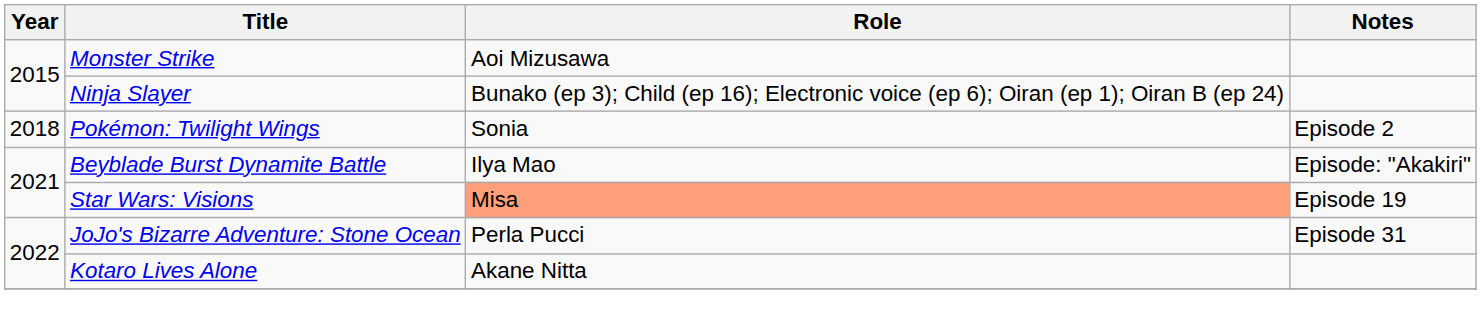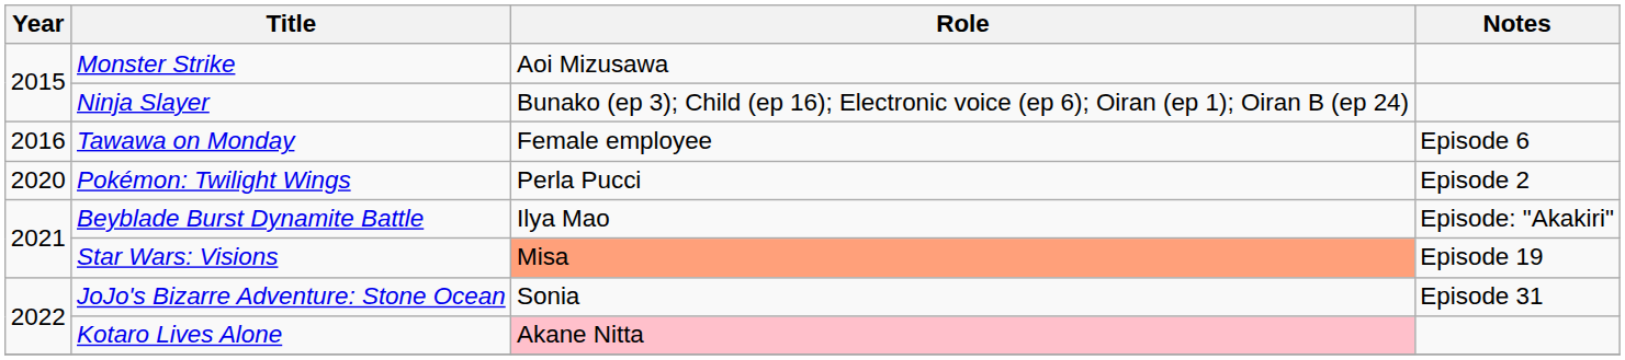+ row: 2016 | Tawawa on Monday | Female employee | Episode 6
Pokémon: Twilight Wings | Year: 2018 -> 2020
Pokémon: Twilight Wings | Role: Sonia -> Perla Pucci
JoJo's Bizarre Adventure: Stone Ocean | Role: Perla Pucci -> Sonia
Kotaro Lives Alone | Role: no background -> pink background
